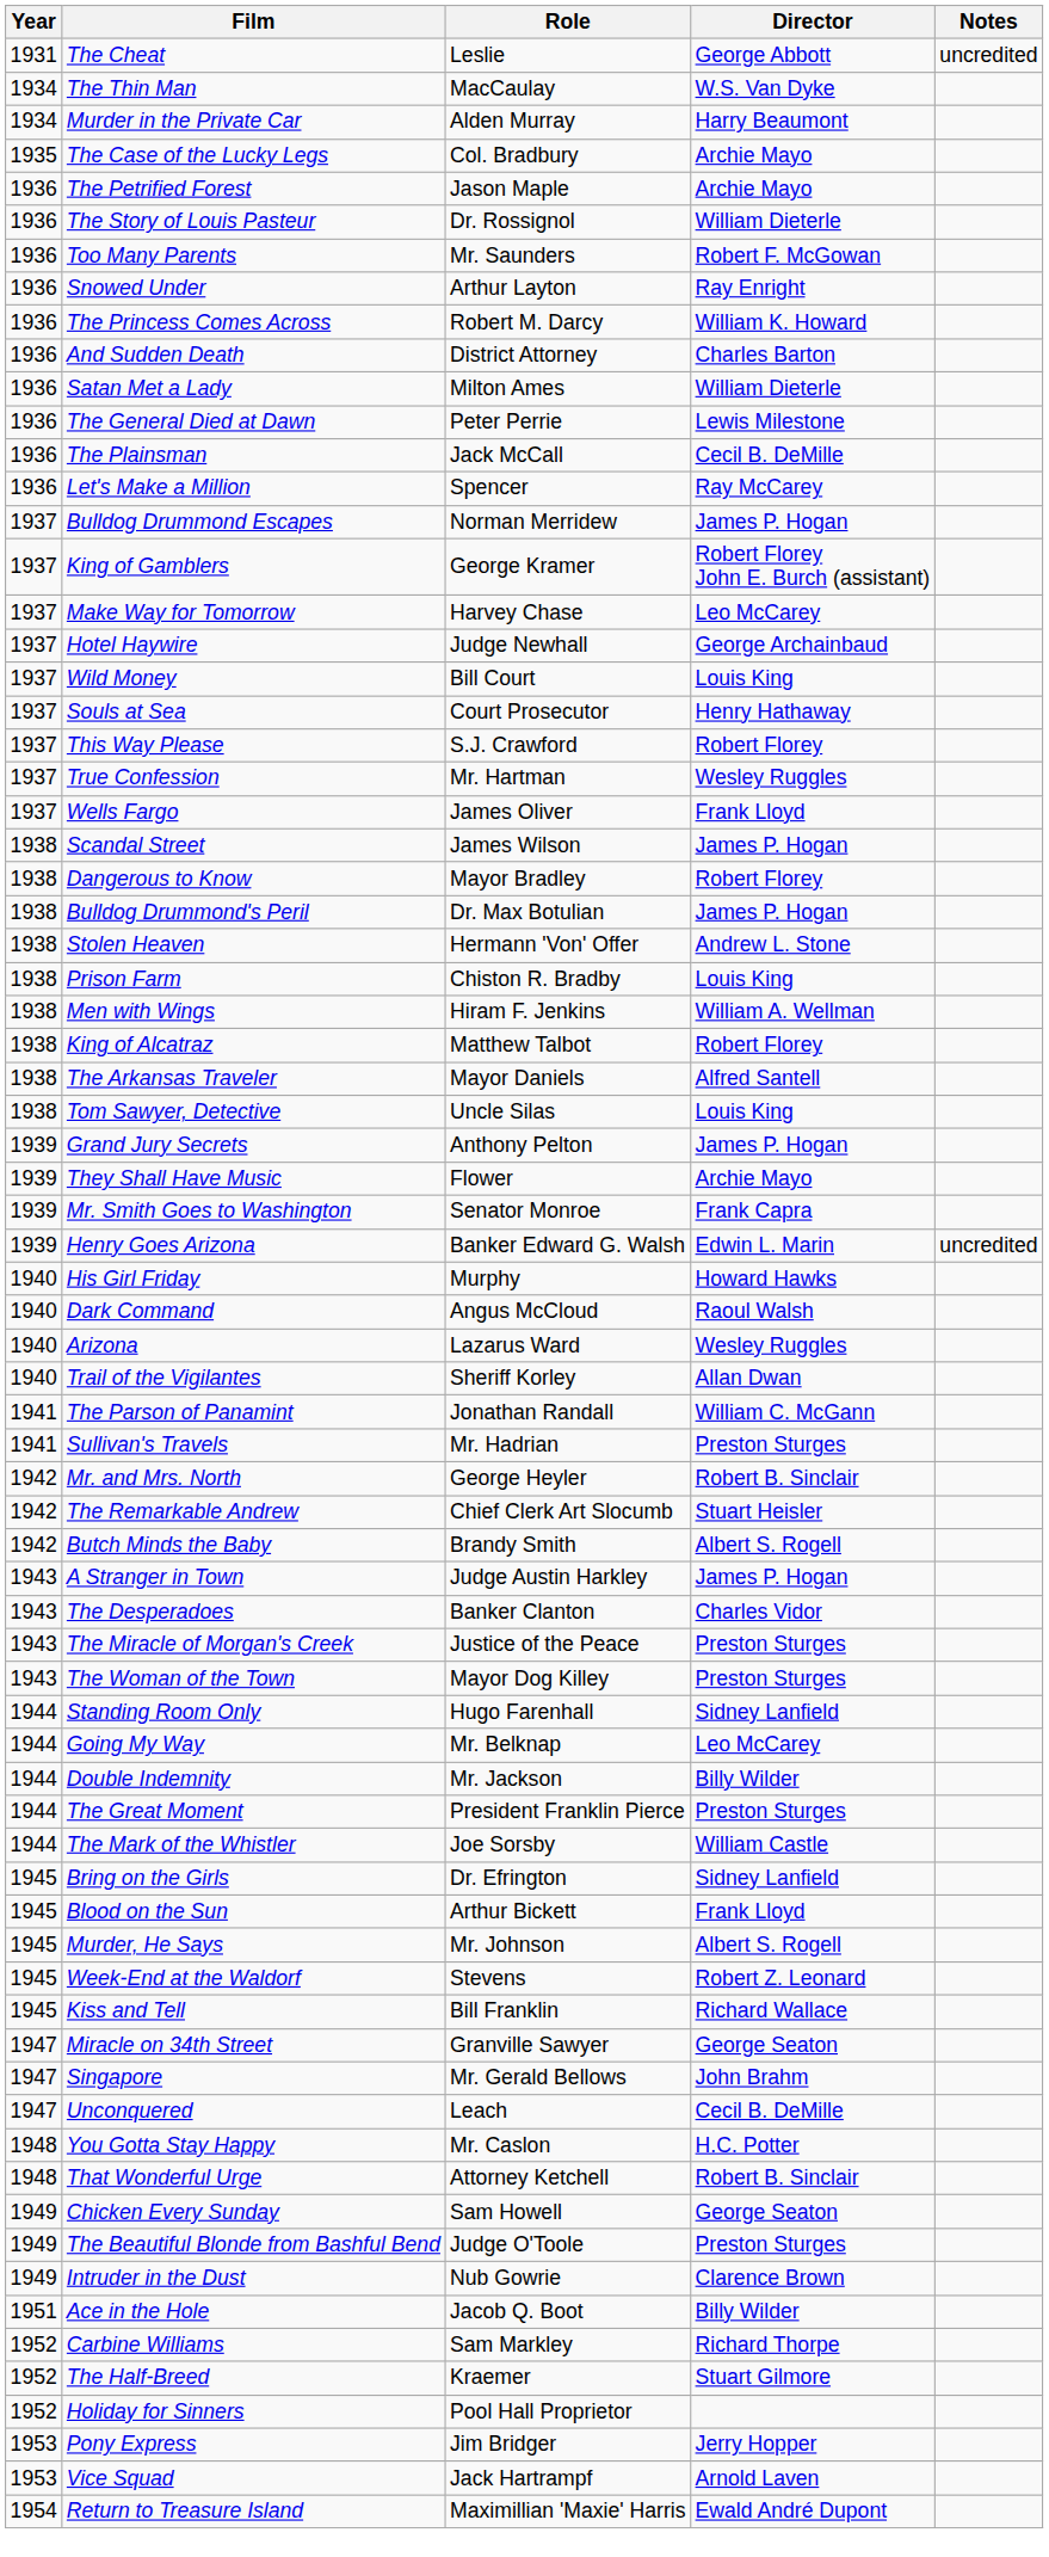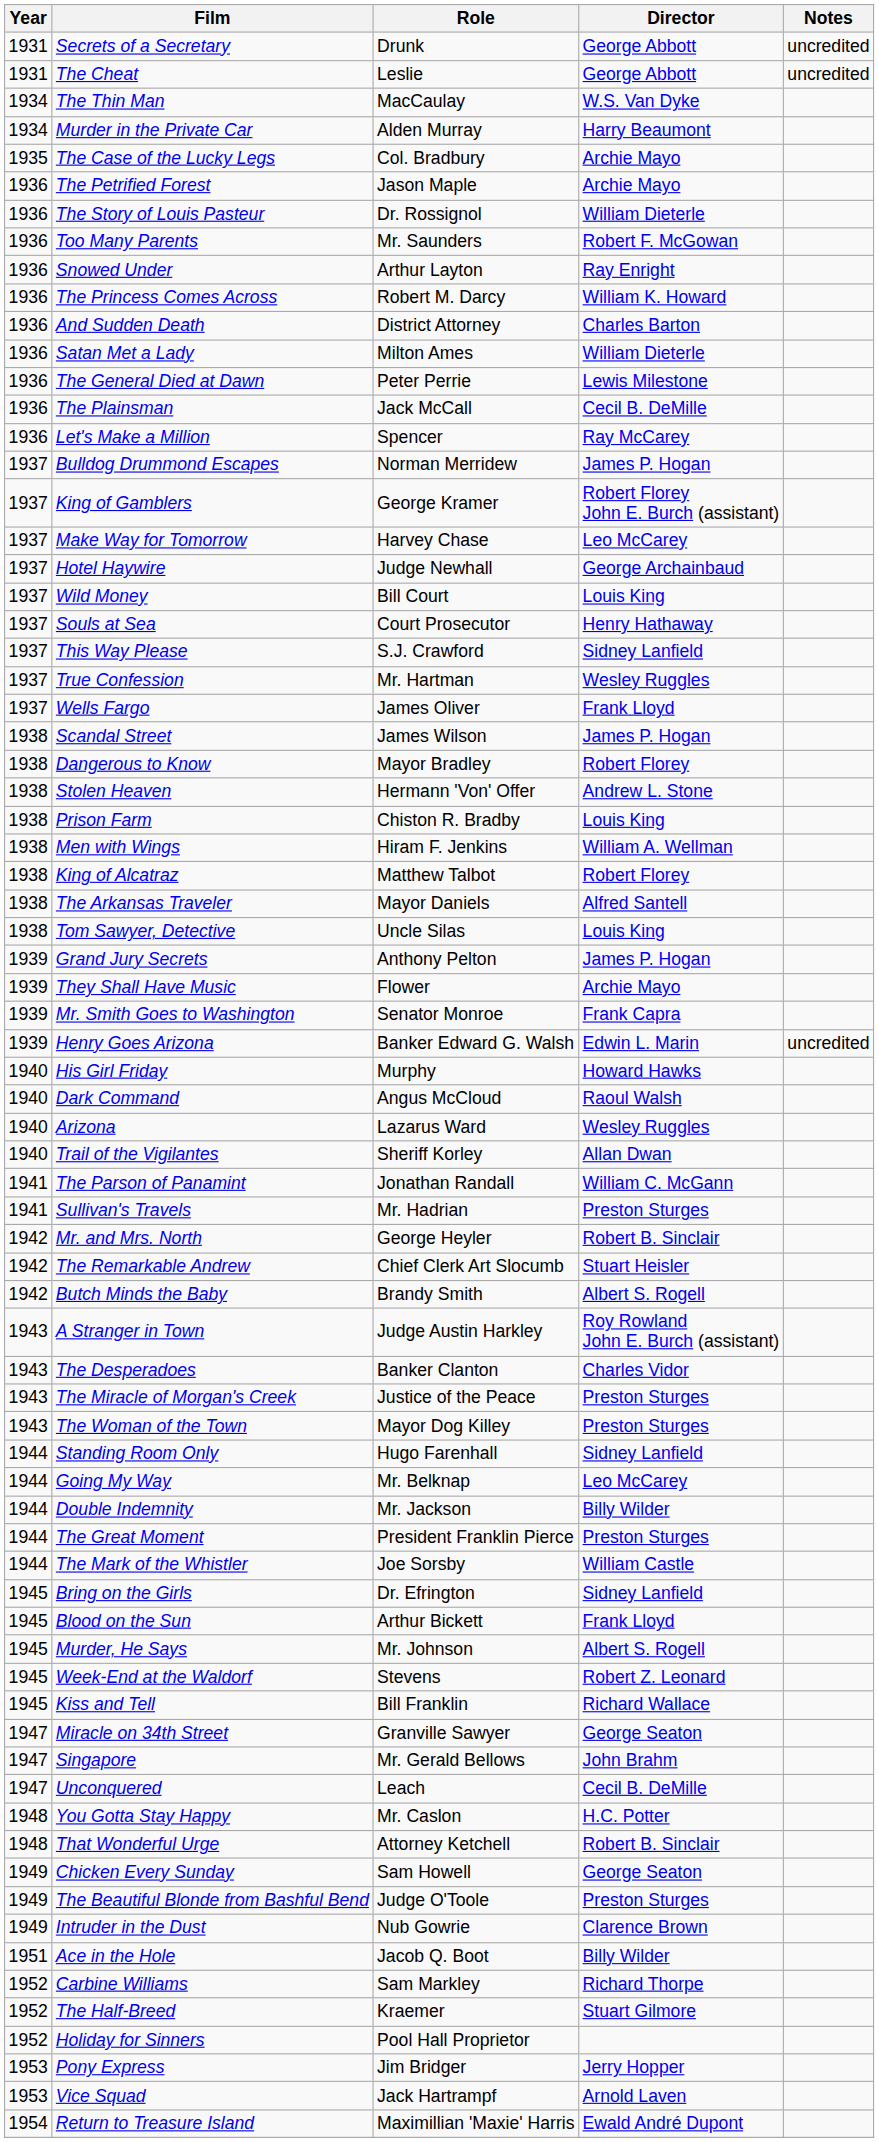+ row: 1931 | Secrets of a Secretary | Drunk | George Abbott | uncredited
This Way Please | Director: Robert Florey -> Sidney Lanfield
- row: 1938 | Bulldog Drummond's Peril | Dr. Max Botulian | James P. Hogan
A Stranger in Town | Director: James P. Hogan -> Roy Rowland John E. Burch (assistant)
